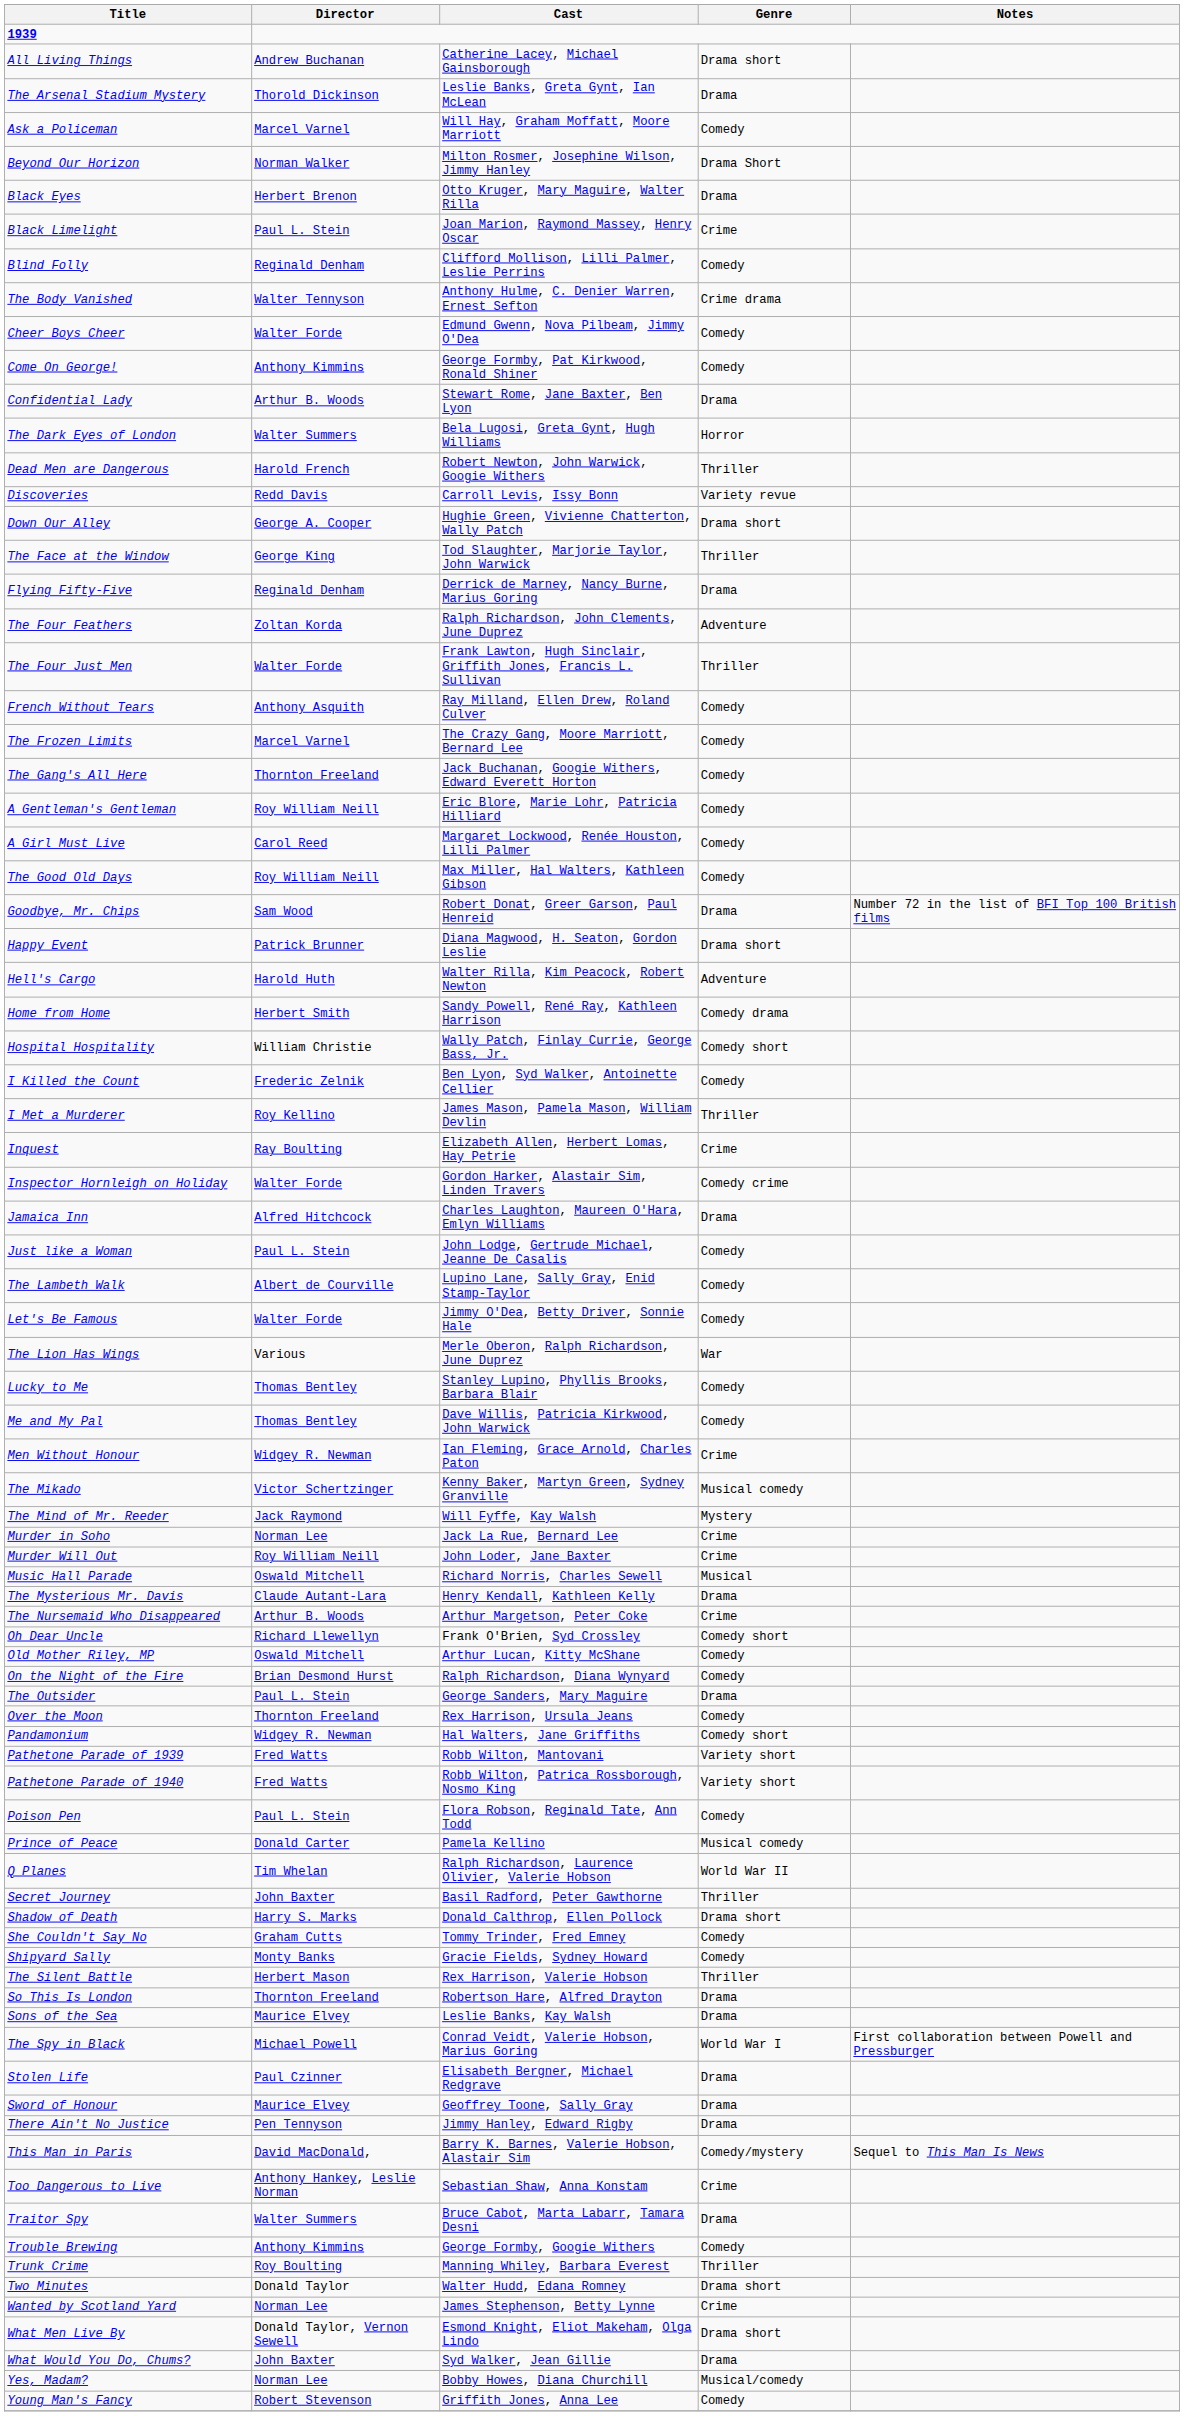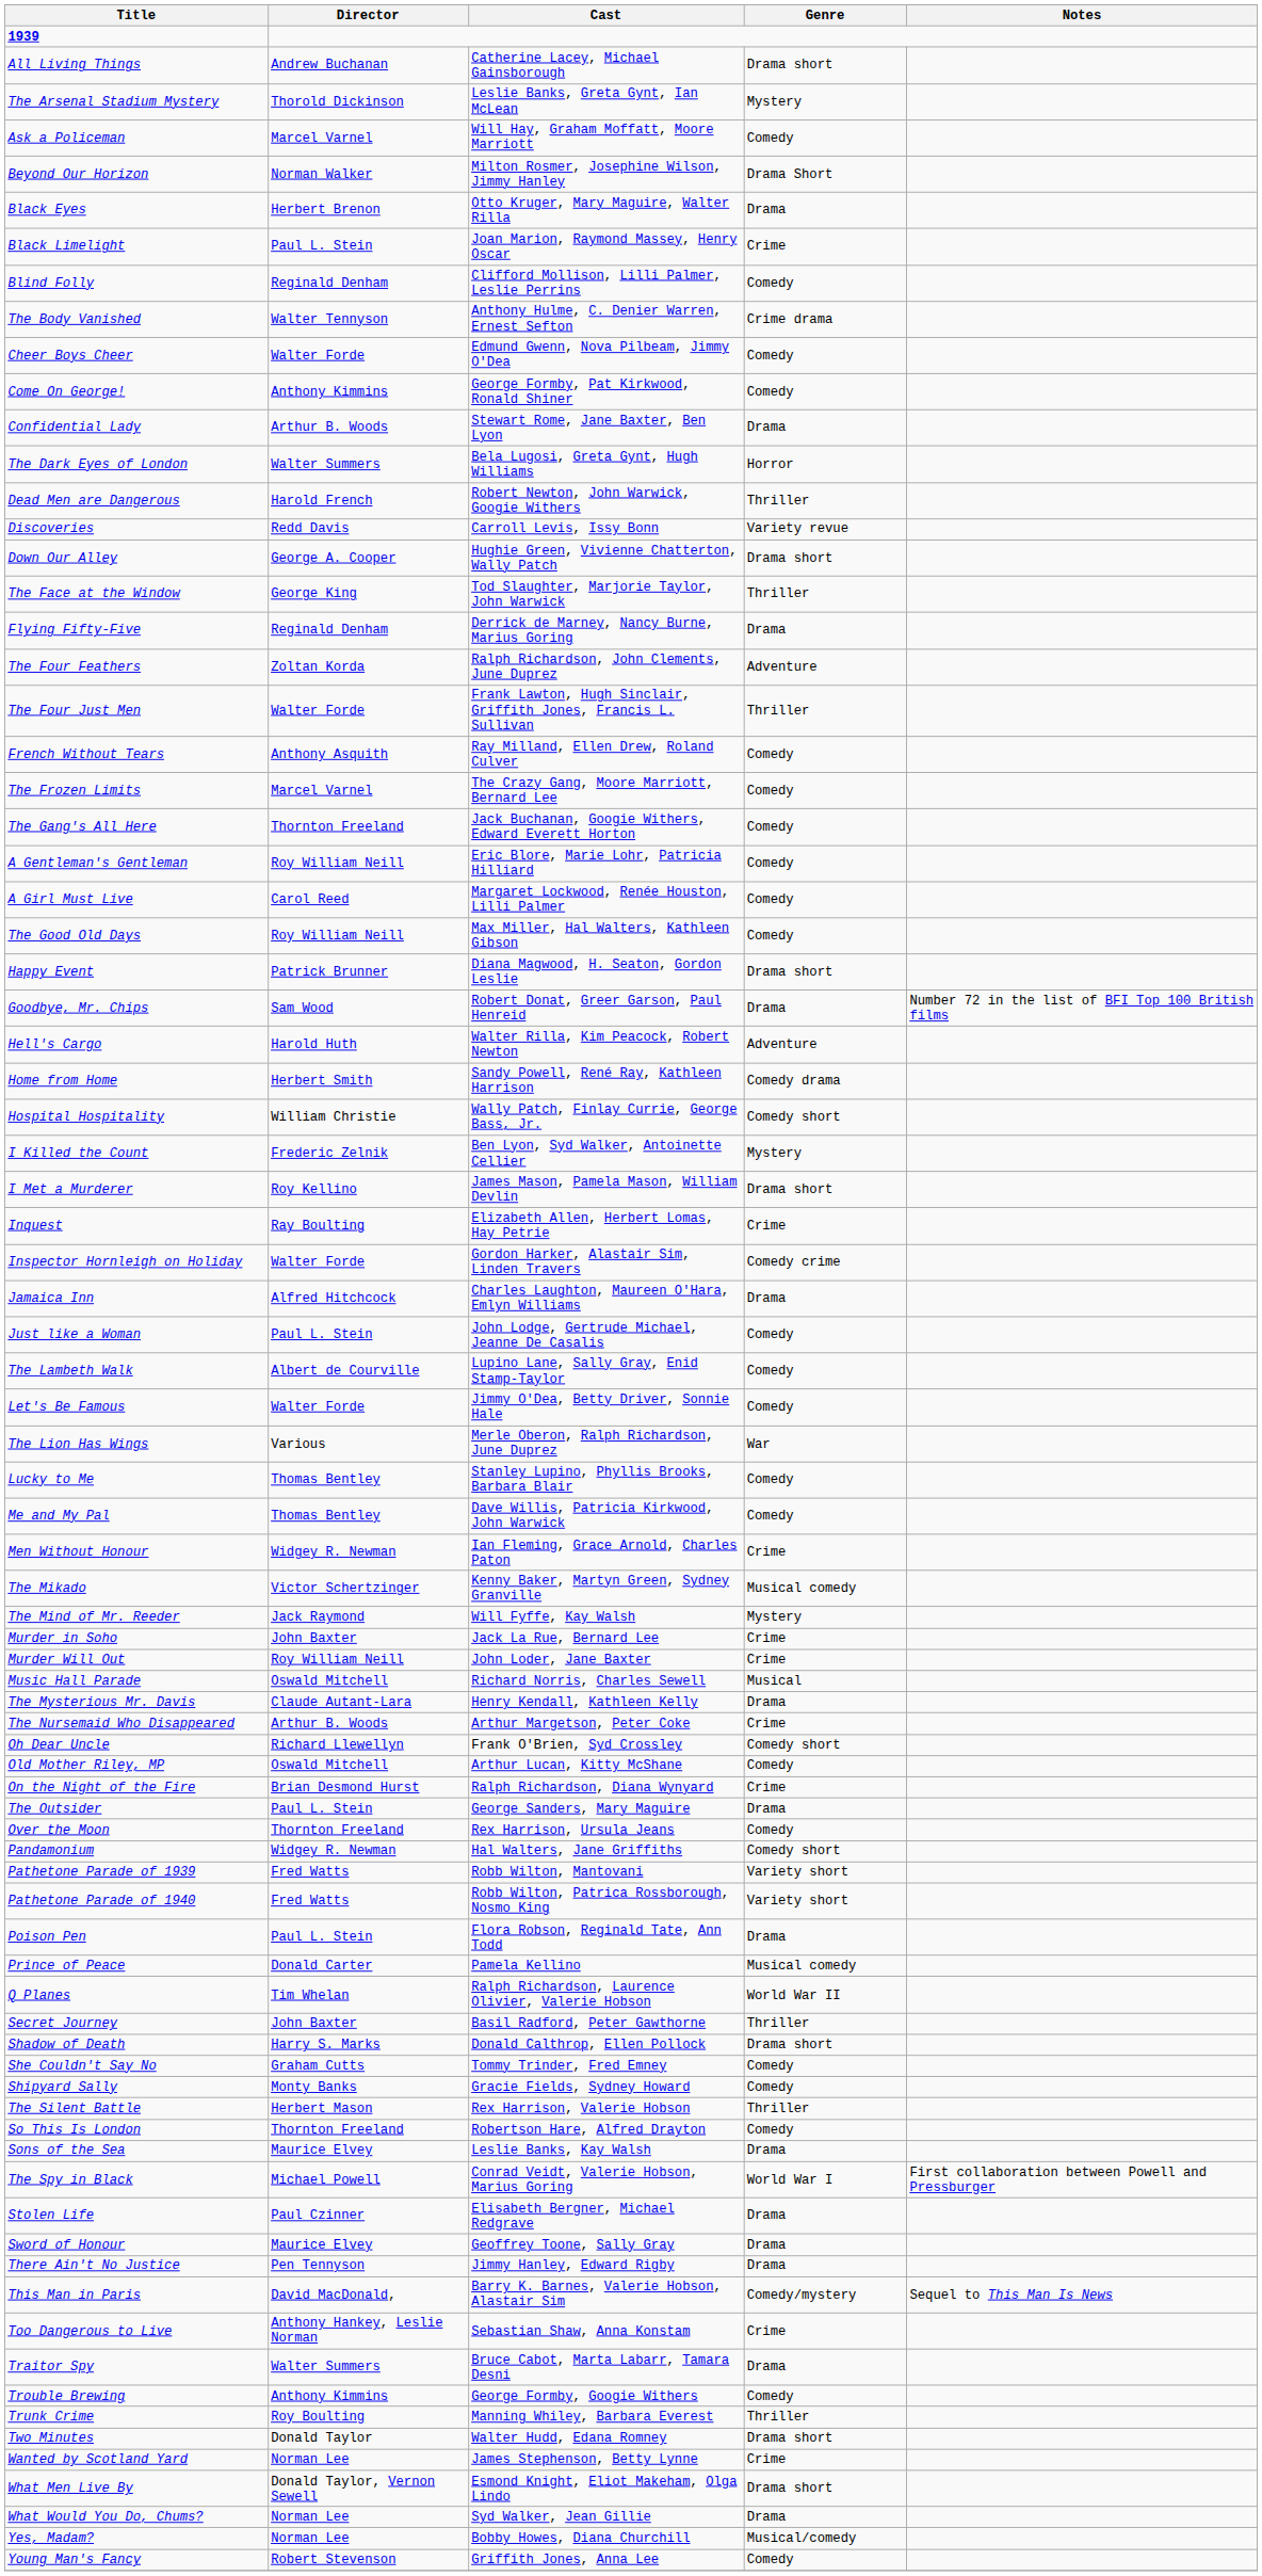The Arsenal Stadium Mystery | Genre: Drama -> Mystery
rows swapped: Goodbye, Mr. Chips <-> Happy Event
I Killed the Count | Genre: Comedy -> Mystery
I Met a Murderer | Genre: Thriller -> Drama short
Murder in Soho | Director: Norman Lee -> John Baxter
On the Night of the Fire | Genre: Comedy -> Crime
Poison Pen | Genre: Comedy -> Drama
So This Is London | Genre: Drama -> Comedy
What Would You Do, Chums? | Director: John Baxter -> Norman Lee
